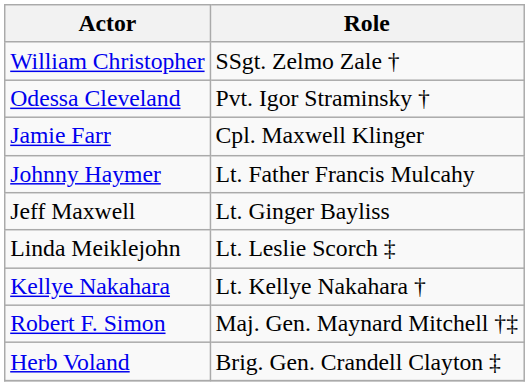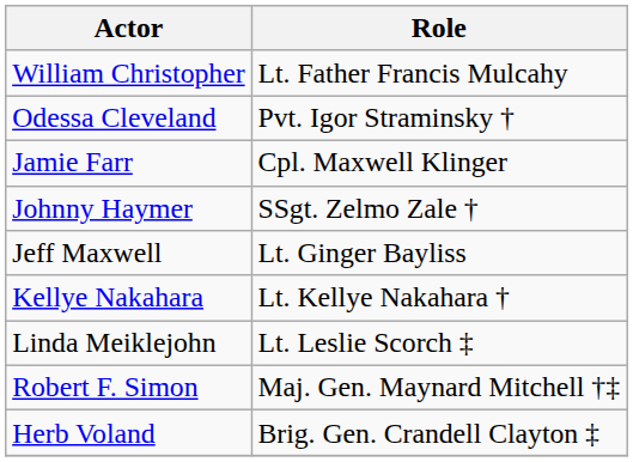William Christopher | Role: SSgt. Zelmo Zale † -> Lt. Father Francis Mulcahy
Johnny Haymer | Role: Lt. Father Francis Mulcahy -> SSgt. Zelmo Zale †
rows swapped: Linda Meiklejohn <-> Kellye Nakahara
